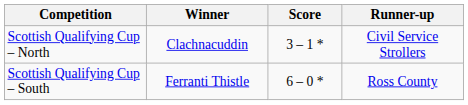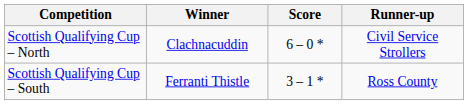Scottish Qualifying Cup – North | Score: 3 – 1 * -> 6 – 0 *
Scottish Qualifying Cup – South | Score: 6 – 0 * -> 3 – 1 *
